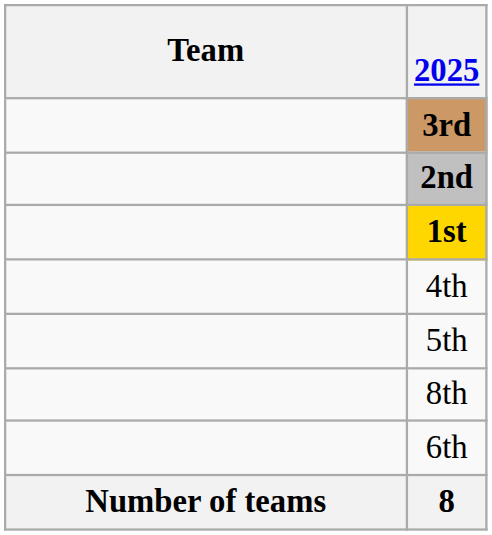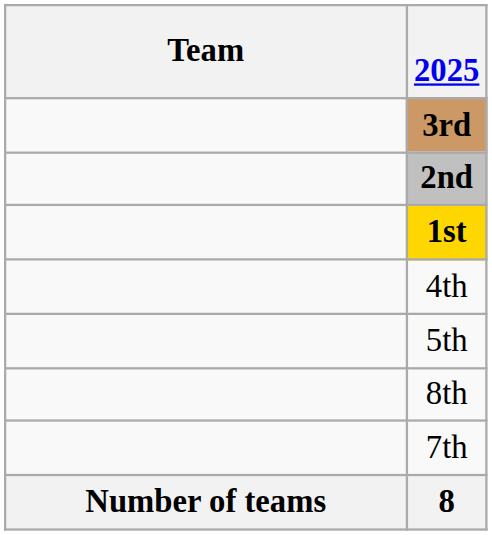- row: 6th
+ row: 7th
